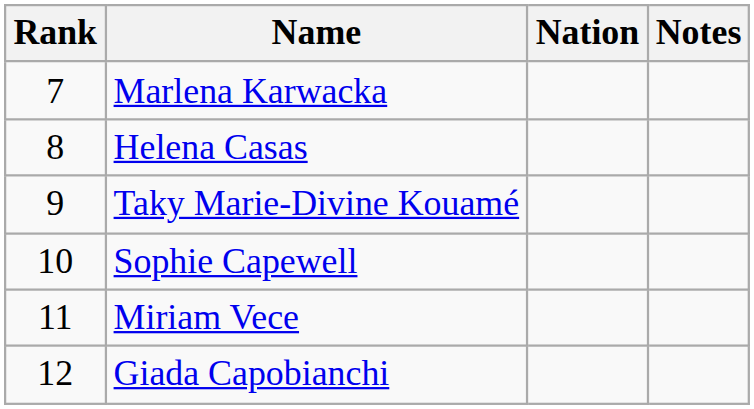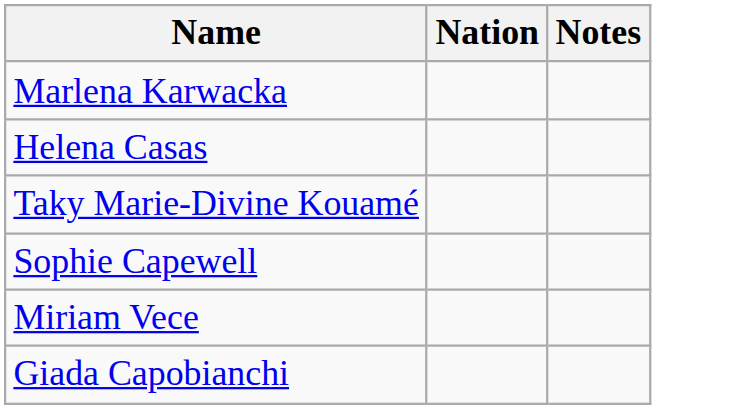- column: Rank | 7 | 8 | 9 | 10 | 11 | 12
